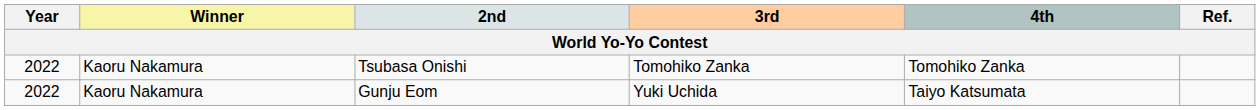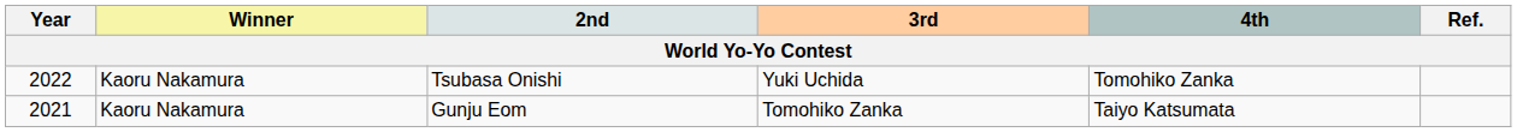Tsubasa Onishi | 3rd: Tomohiko Zanka -> Yuki Uchida
Gunju Eom | Year: 2022 -> 2021
Gunju Eom | 3rd: Yuki Uchida -> Tomohiko Zanka
